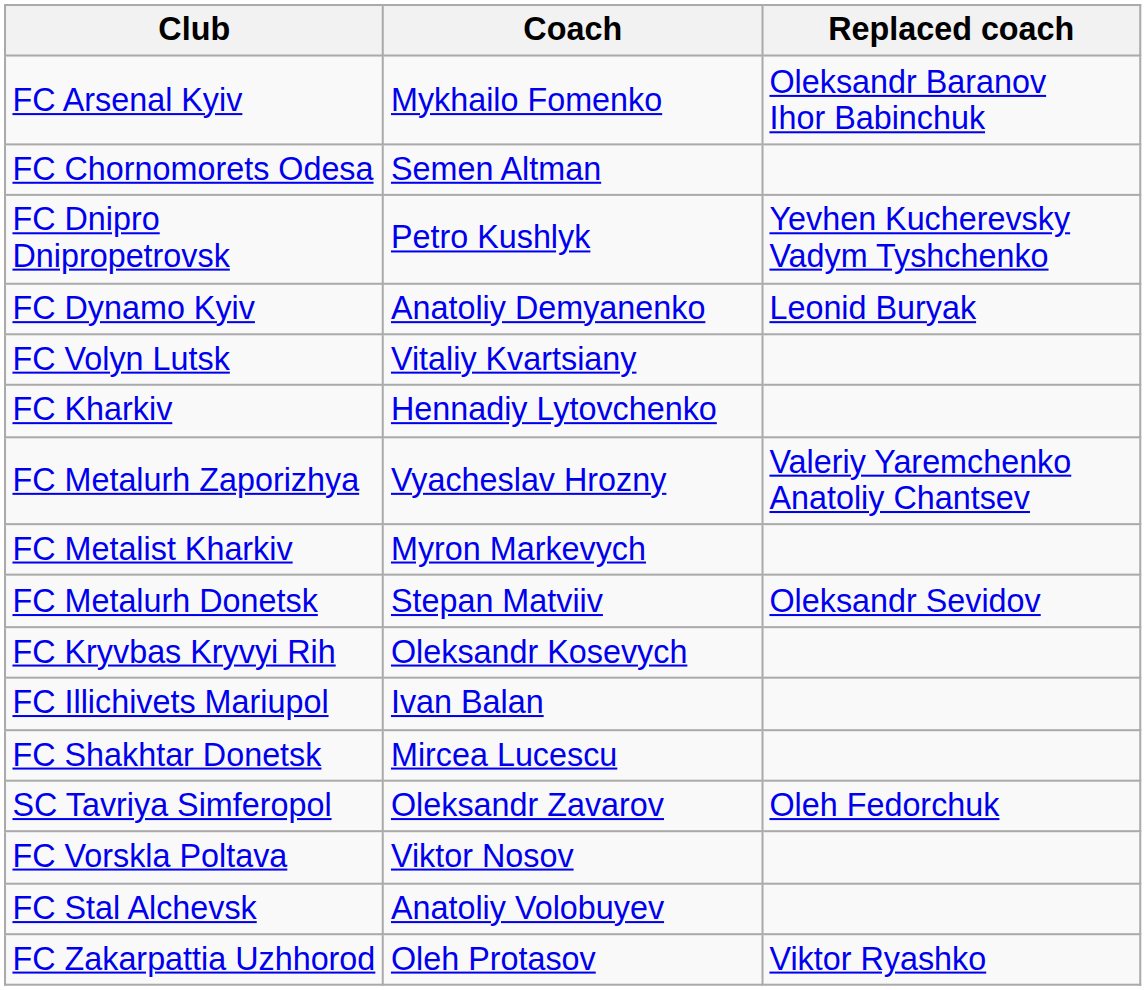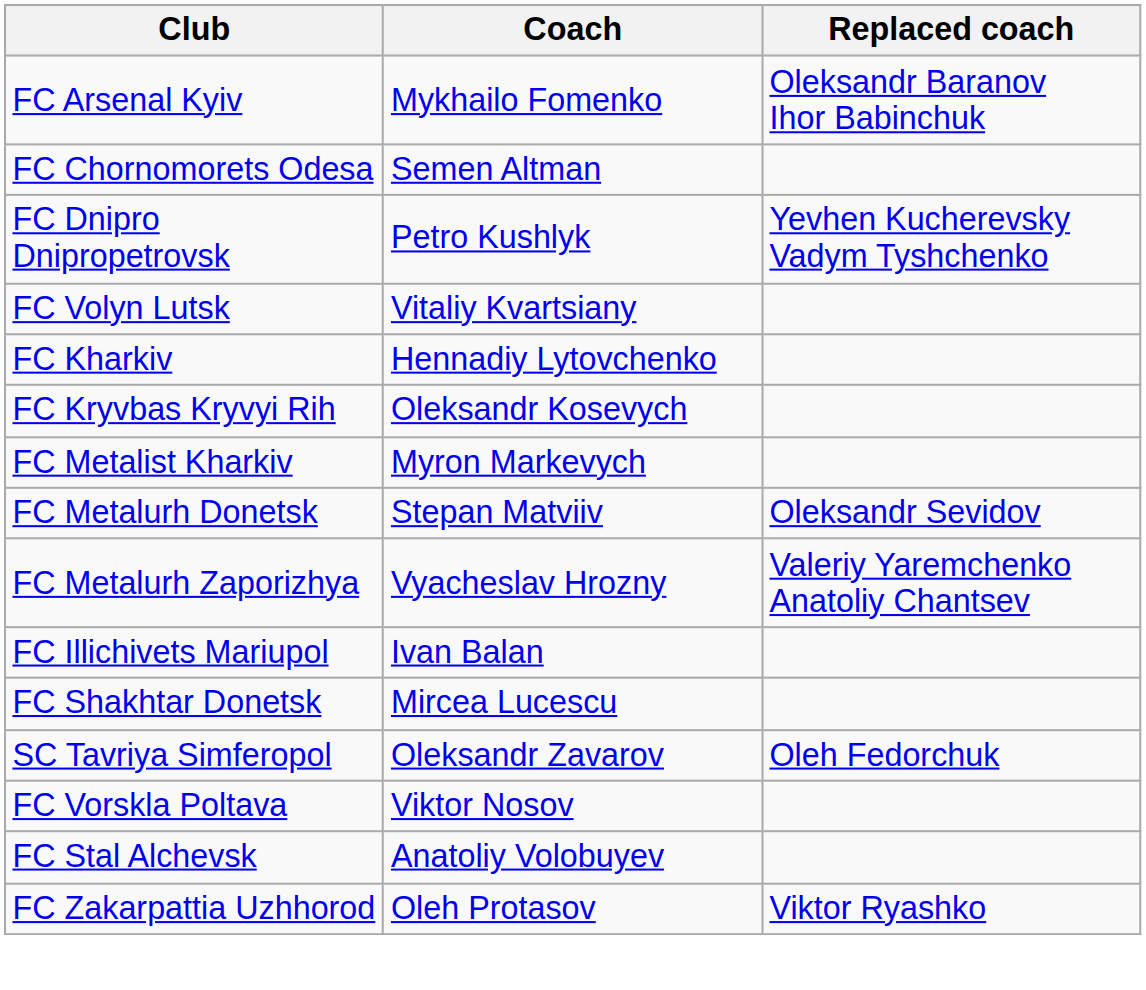- row: FC Dynamo Kyiv | Anatoliy Demyanenko | Leonid Buryak
rows swapped: FC Kryvbas Kryvyi Rih <-> FC Metalurh Zaporizhya
